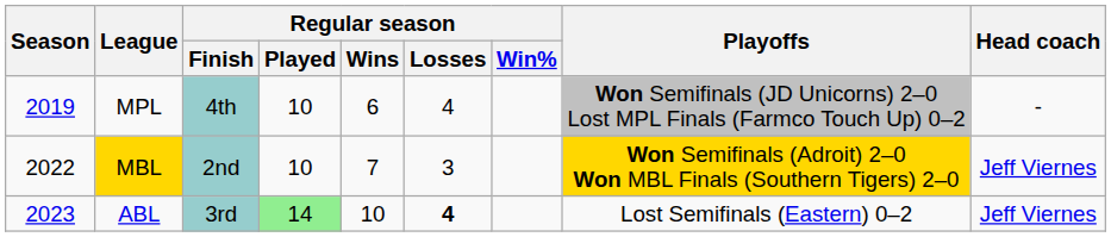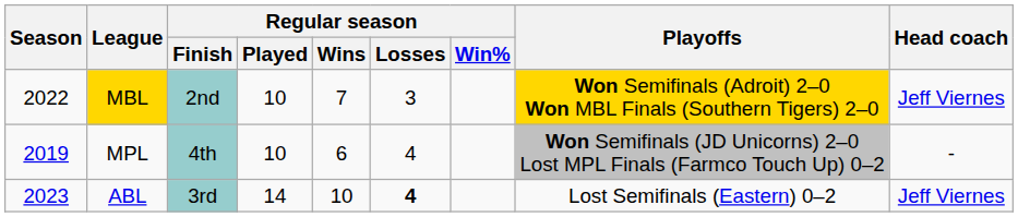rows swapped: MPL <-> MBL
ABL | Regular season / Played: lightgreen background -> no background
